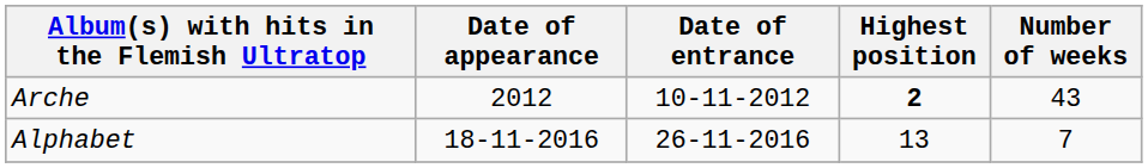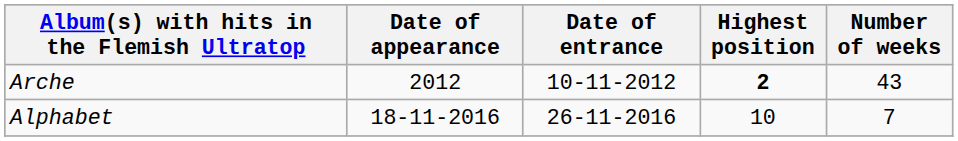Alphabet | Highest position: 13 -> 10
